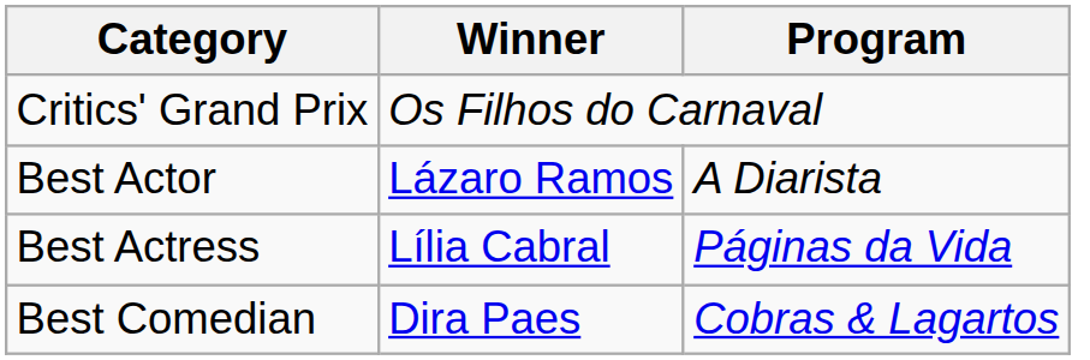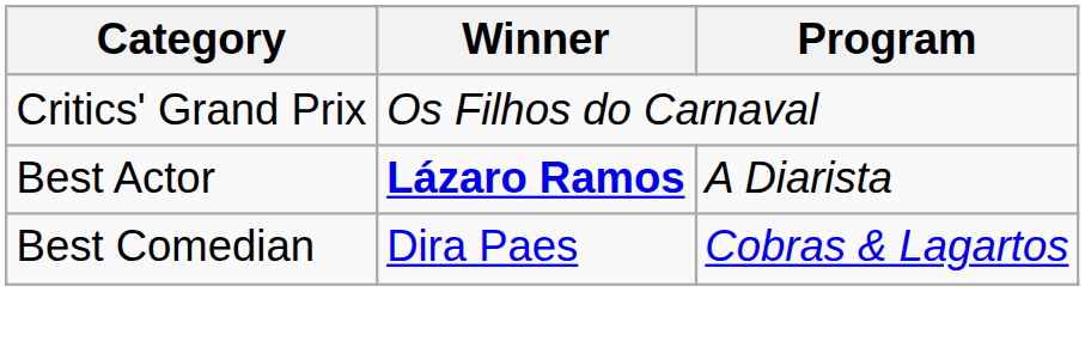Best Actor | Winner: normal -> bold
- row: Best Actress | Lília Cabral | Páginas da Vida
